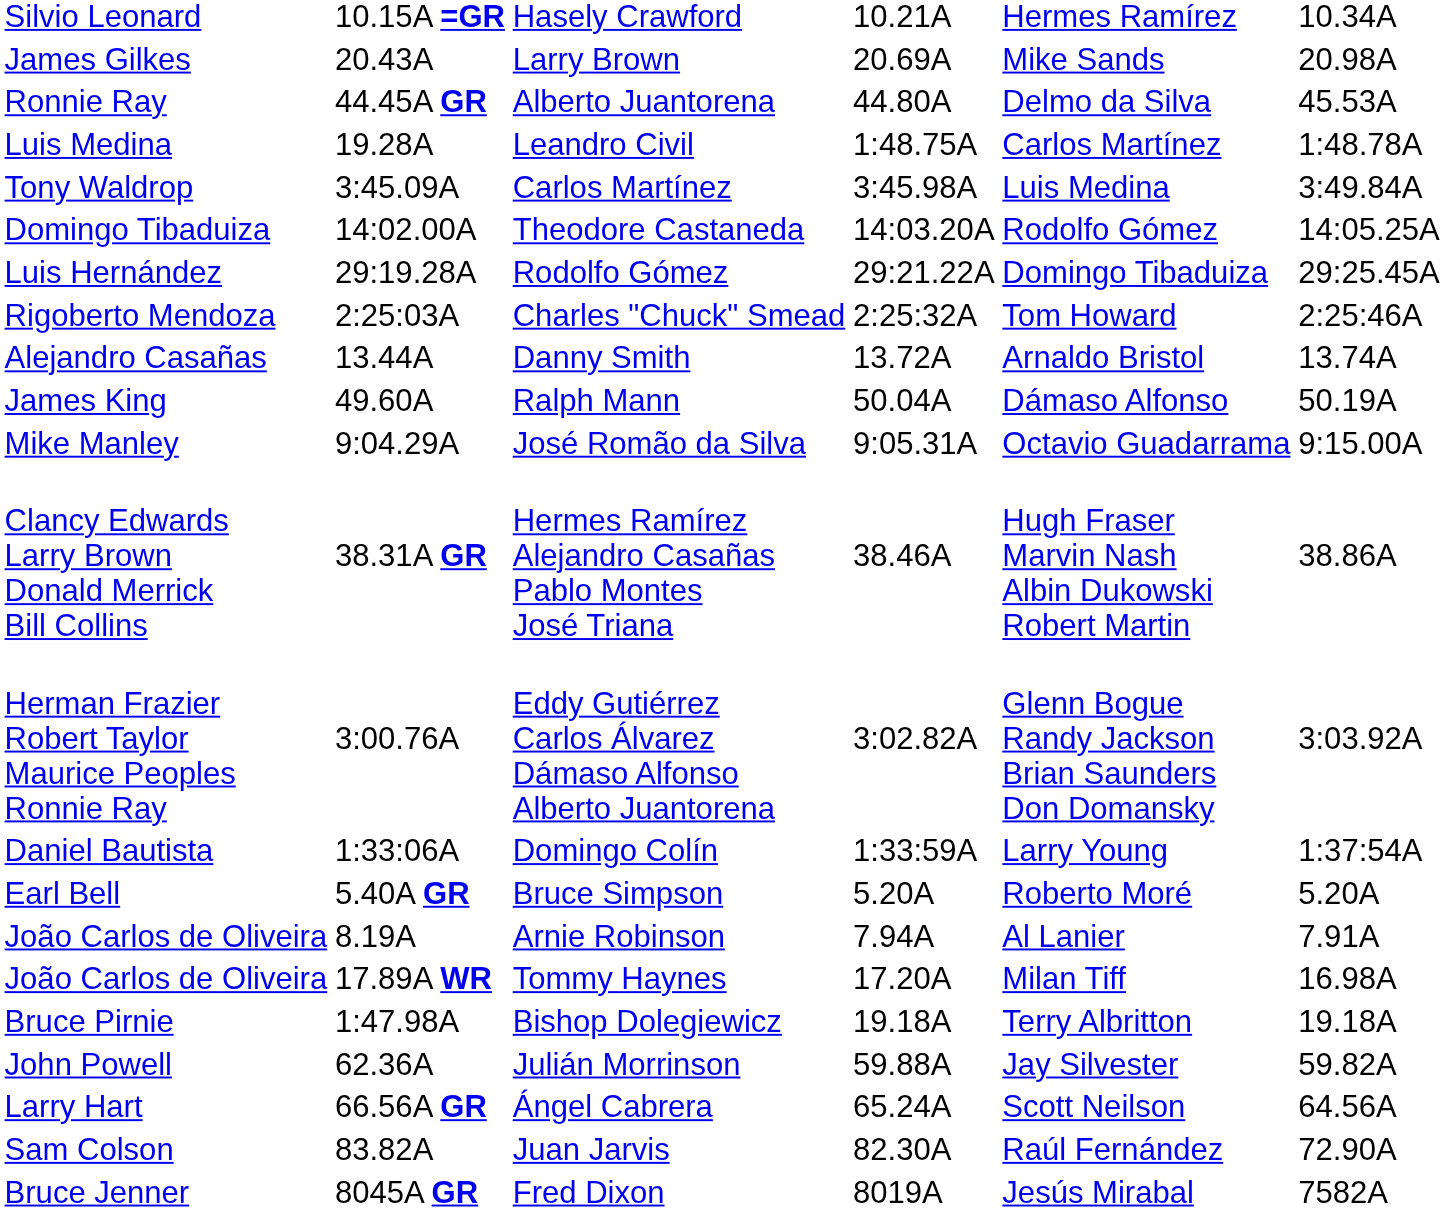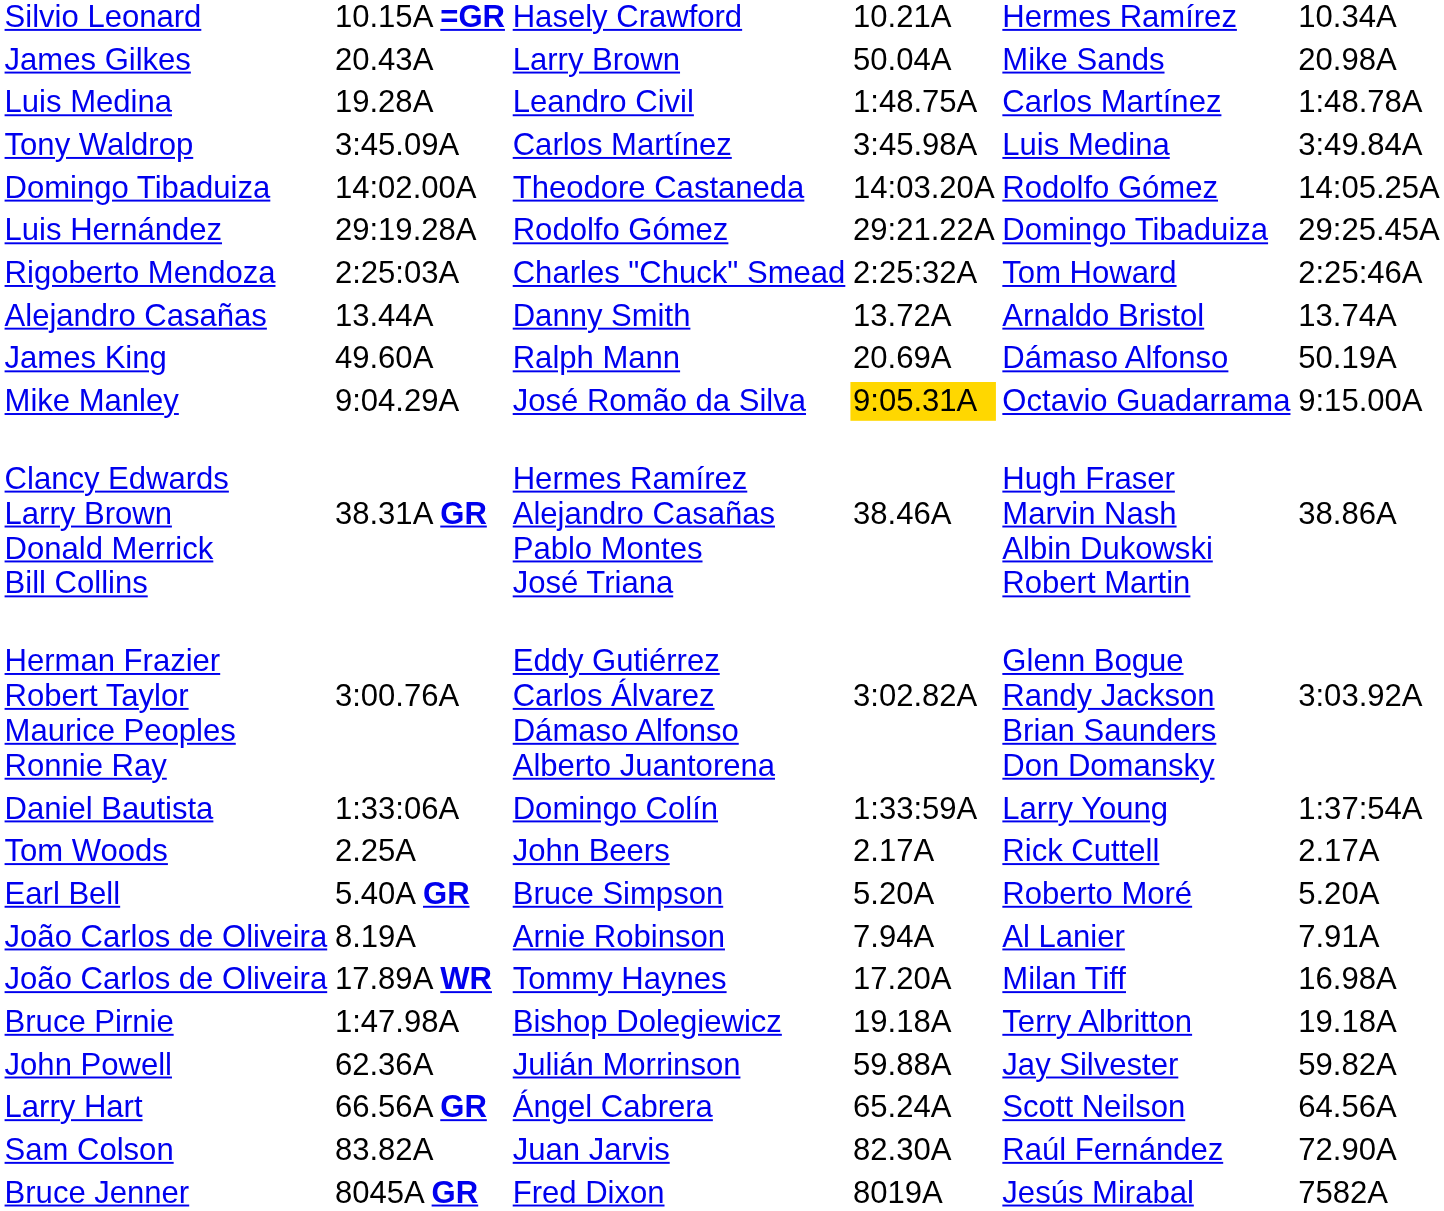Larry Brown | column 5: 20.69A -> 50.04A
- row: Ronnie Ray | 44.45A GR | Alberto Juantorena | 44.80A | Delmo da Silva | 45.53A
Ralph Mann | column 5: 50.04A -> 20.69A
José Romão da Silva | column 5: no background -> gold background
+ row: Tom Woods | 2.25A | John Beers | 2.17A | Rick Cuttell | 2.17A
